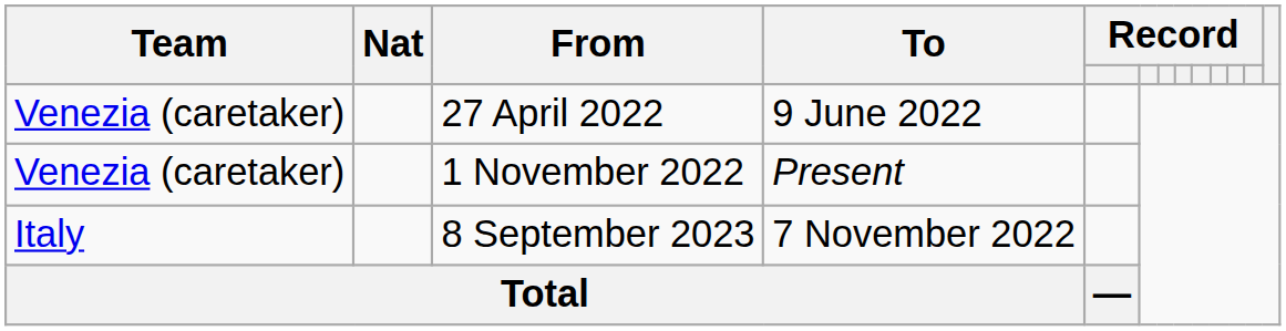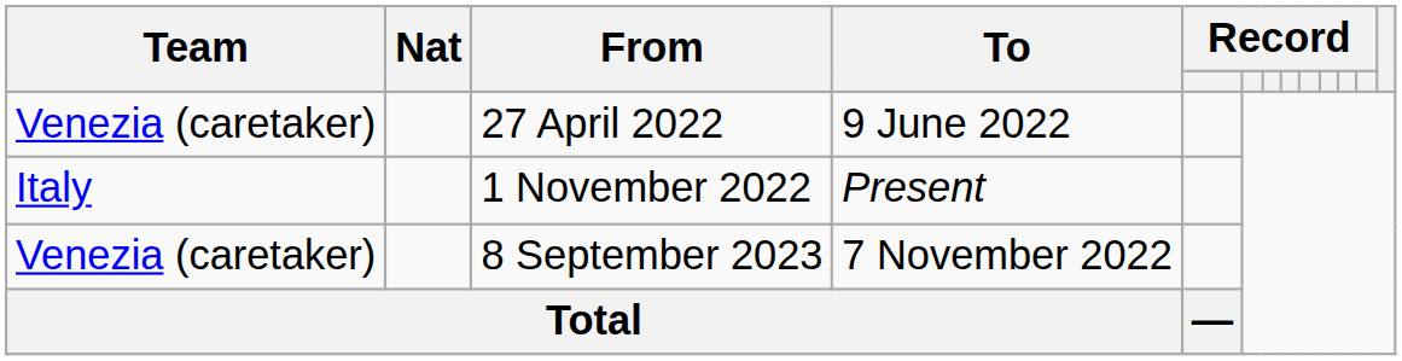1 November 2022 | Team: Venezia (caretaker) -> Italy
8 September 2023 | Team: Italy -> Venezia (caretaker)
